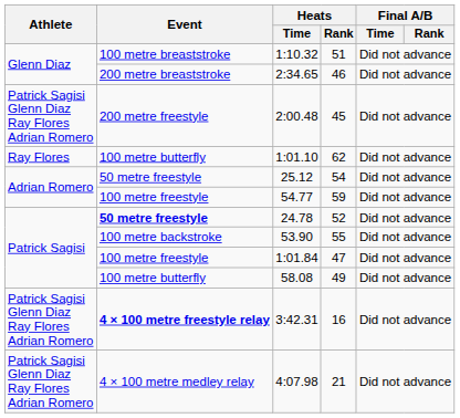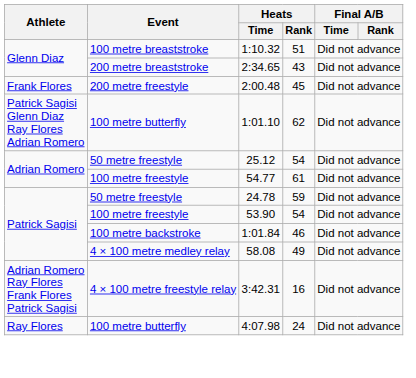2:34.65 | Heats / Rank: 46 -> 43
2:00.48 | Athlete: Patrick Sagisi Glenn Diaz Ray Flores Adrian Romero -> Frank Flores
1:01.10 | Athlete: Ray Flores -> Patrick Sagisi Glenn Diaz Ray Flores Adrian Romero
54.77 | Heats / Rank: 59 -> 61
24.78 | Event: bold -> normal
24.78 | Heats / Rank: 52 -> 59
53.90 | Event: 100 metre backstroke -> 100 metre freestyle
53.90 | Heats / Rank: 55 -> 54
1:01.84 | Event: 100 metre freestyle -> 100 metre backstroke
1:01.84 | Heats / Rank: 47 -> 46
58.08 | Event: 100 metre butterfly -> 4 × 100 metre medley relay
3:42.31 | Athlete: Patrick Sagisi Glenn Diaz Ray Flores Adrian Romero -> Adrian Romero Ray Flores Frank Flores Patrick Sagisi
3:42.31 | Event: bold -> normal
4:07.98 | Athlete: Patrick Sagisi Glenn Diaz Ray Flores Adrian Romero -> Ray Flores
4:07.98 | Event: 4 × 100 metre medley relay -> 100 metre butterfly
4:07.98 | Heats / Rank: 21 -> 24
